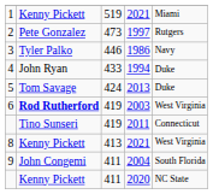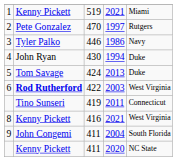2 | column 3: 473 -> 470
4 | column 3: 433 -> 430
6 | column 3: 419 -> 422
8 | column 3: 413 -> 416
